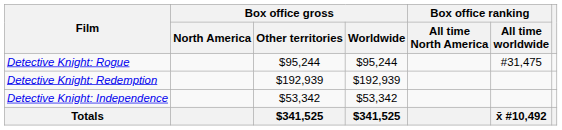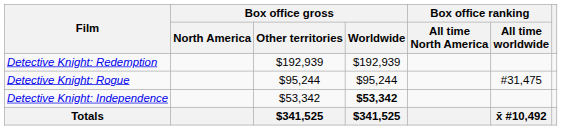rows swapped: Detective Knight: Rogue <-> Detective Knight: Redemption
Detective Knight: Independence | Box office gross / Worldwide: normal -> bold
